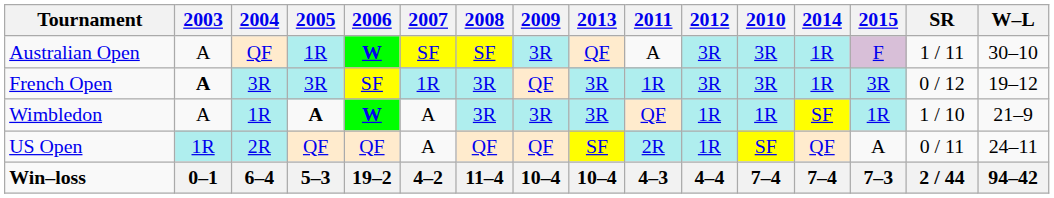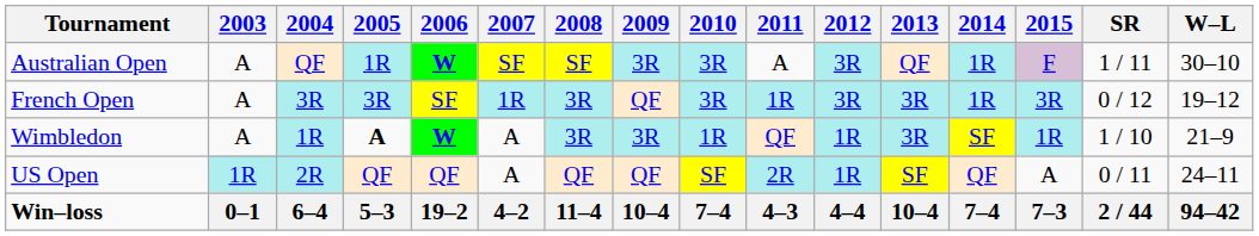columns swapped: 2010 <-> 2013
French Open | 2003: bold -> normal
